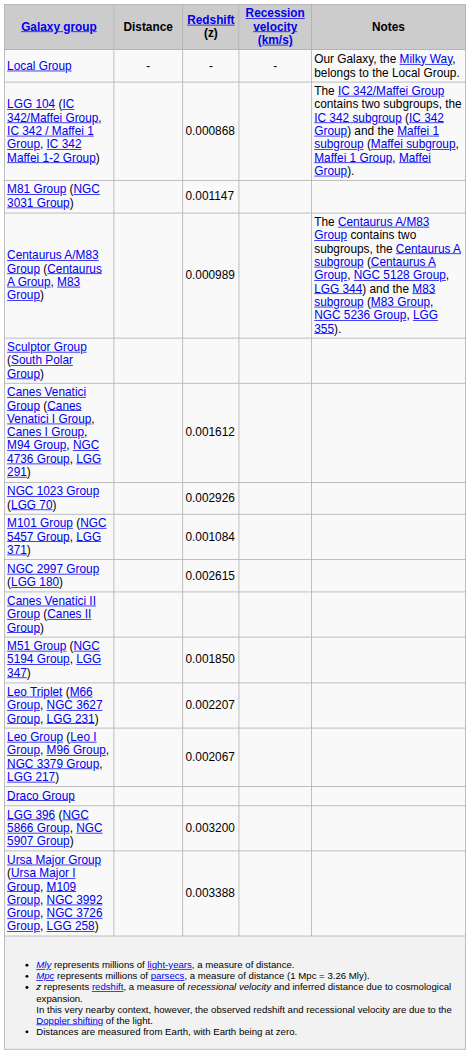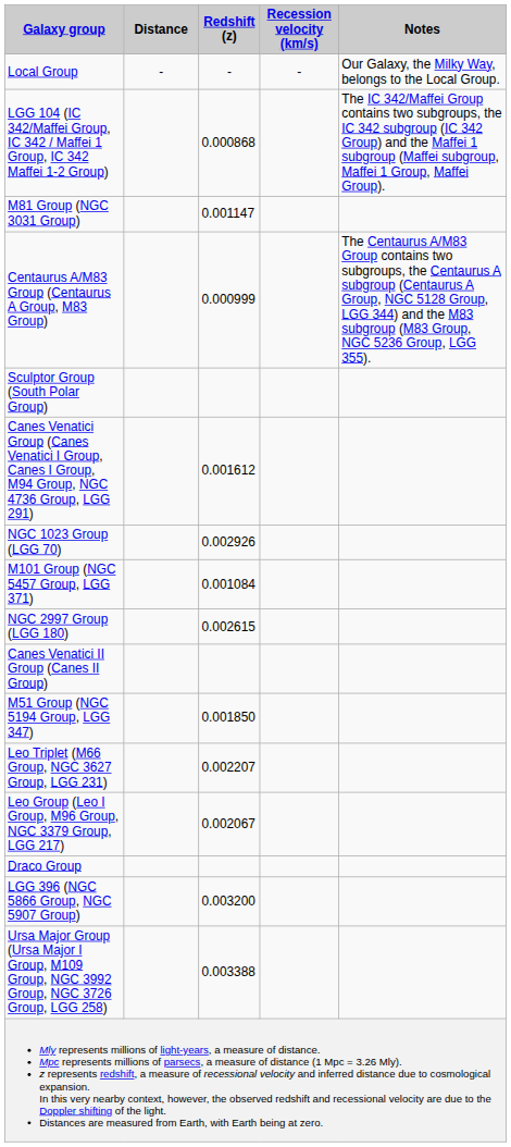Centaurus A/M83 Group (Centaurus A Group, M83 Group) | Redshift (z): 0.000989 -> 0.000999
